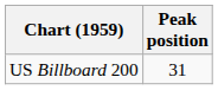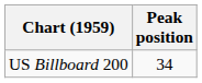US Billboard 200 | Peak position: 31 -> 34
